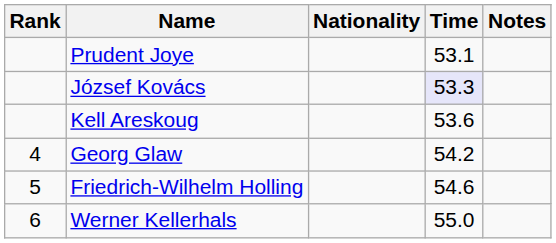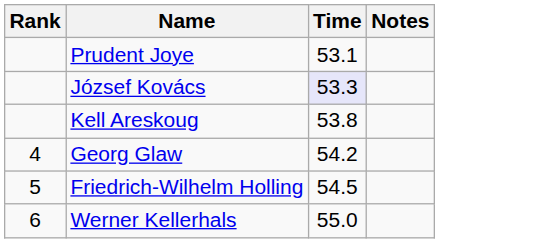- column: Nationality
Kell Areskoug | Time: 53.6 -> 53.8
Friedrich-Wilhelm Holling | Time: 54.6 -> 54.5
